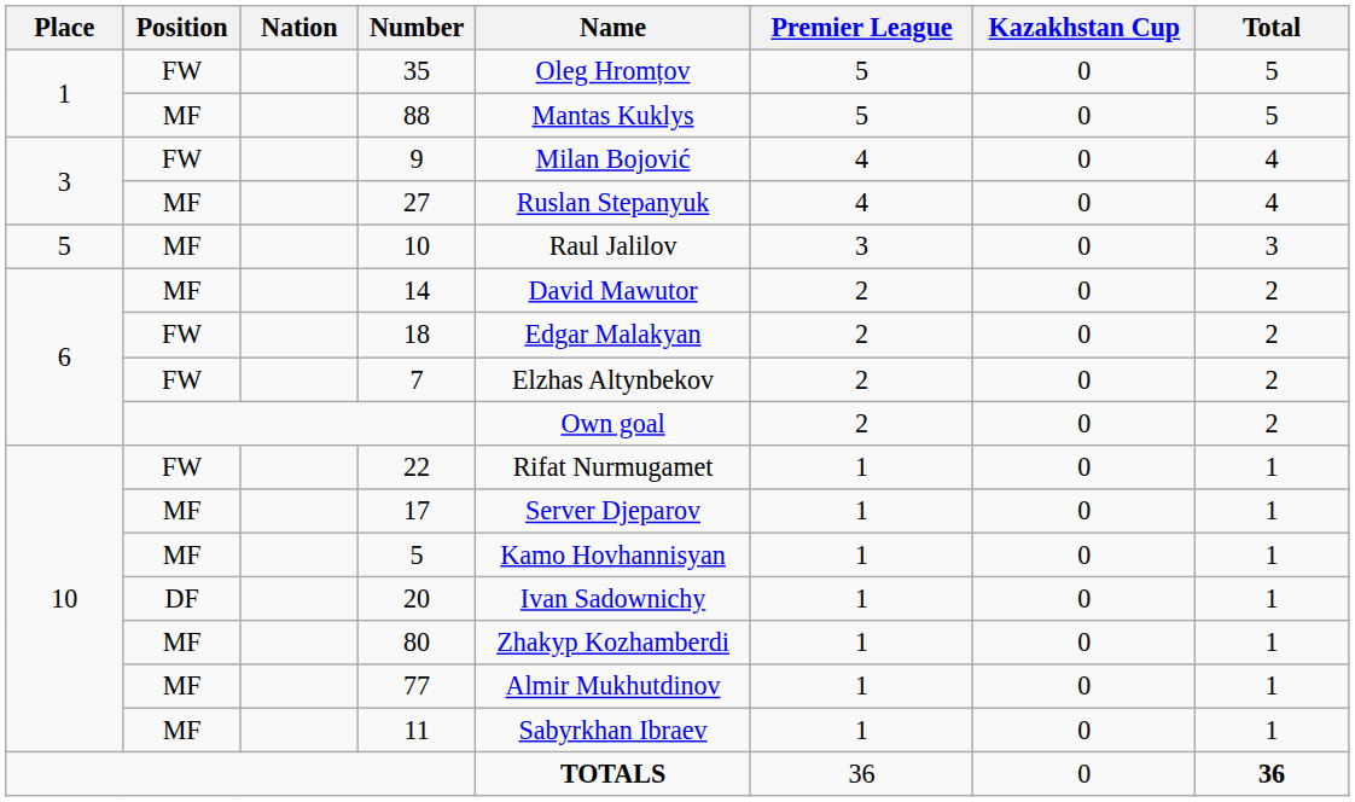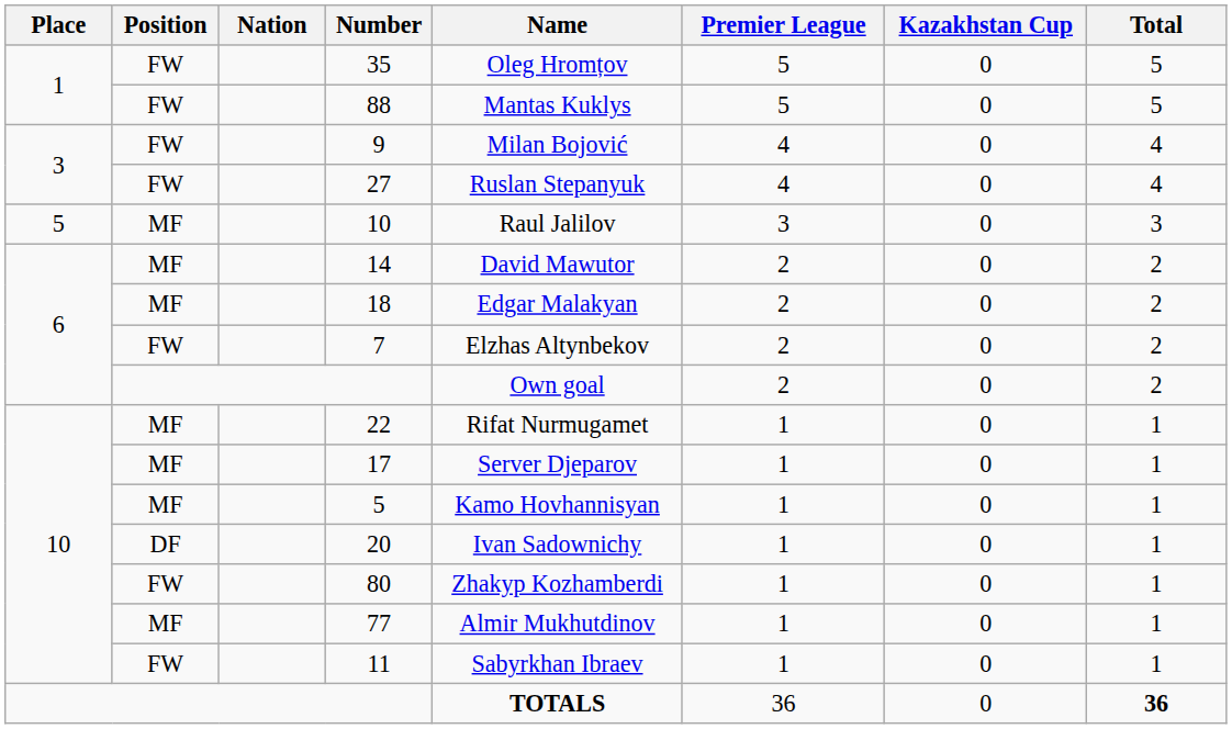88 | Position: MF -> FW
27 | Position: MF -> FW
18 | Position: FW -> MF
22 | Position: FW -> MF
80 | Position: MF -> FW
11 | Position: MF -> FW
